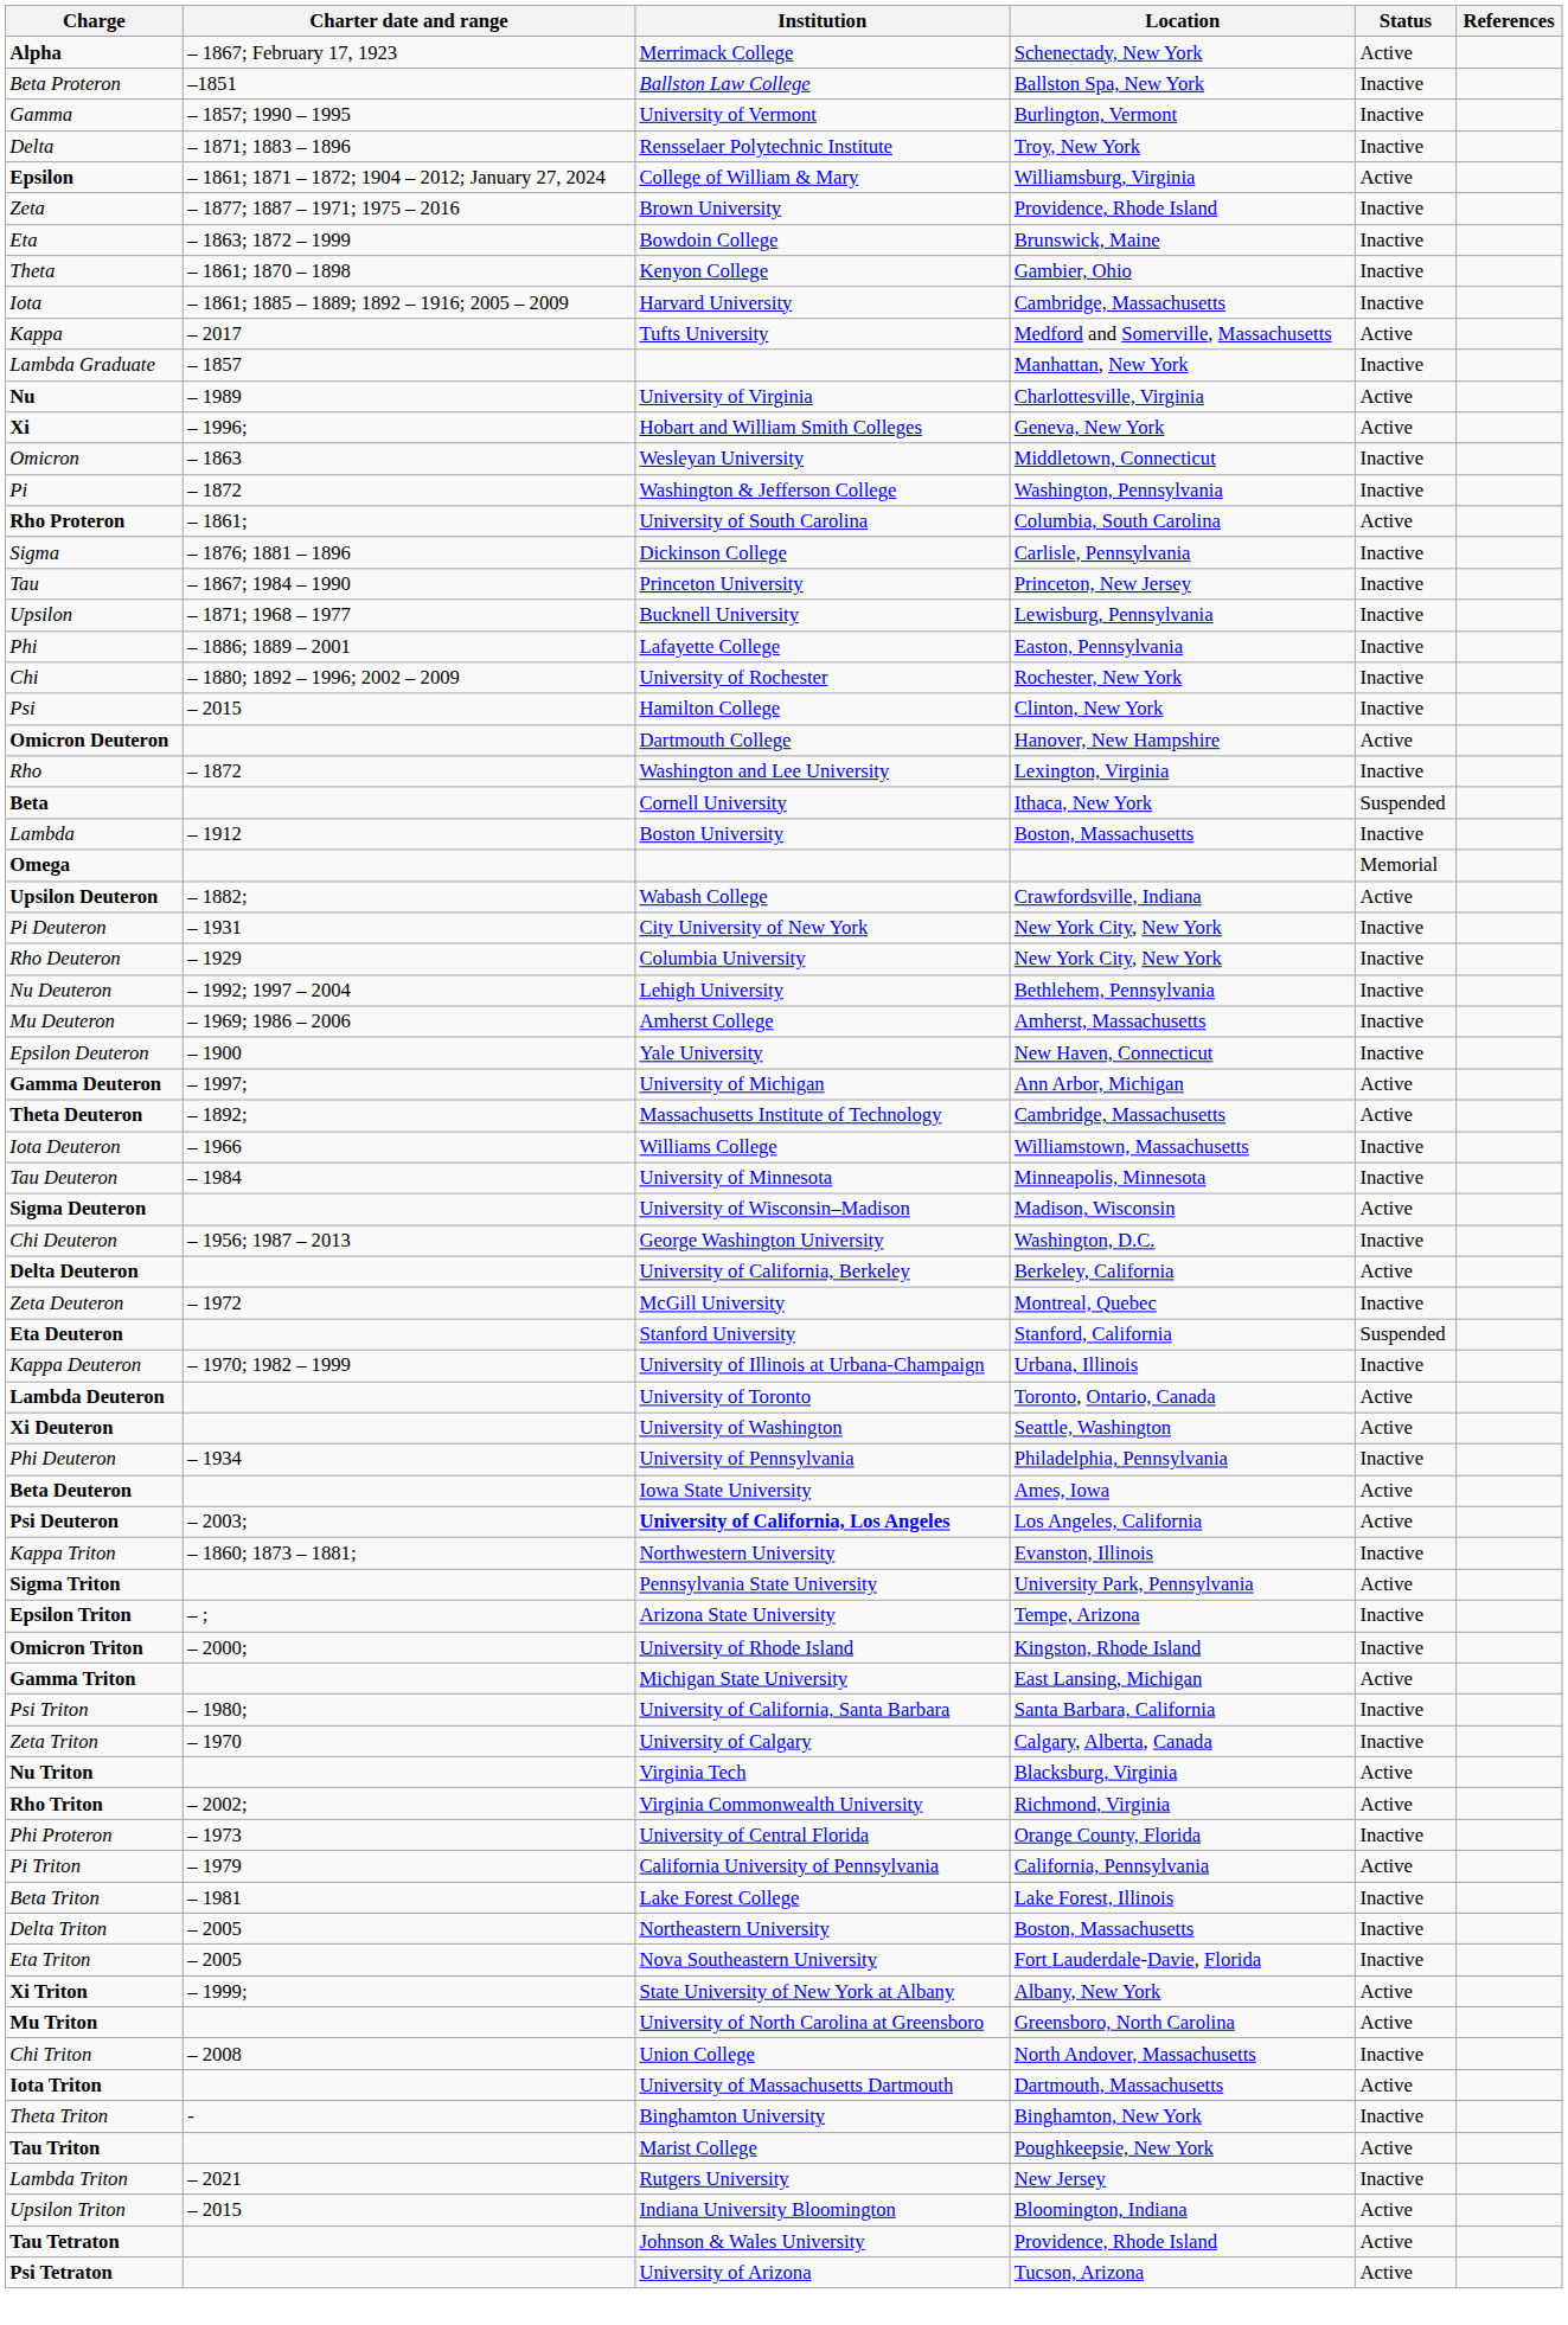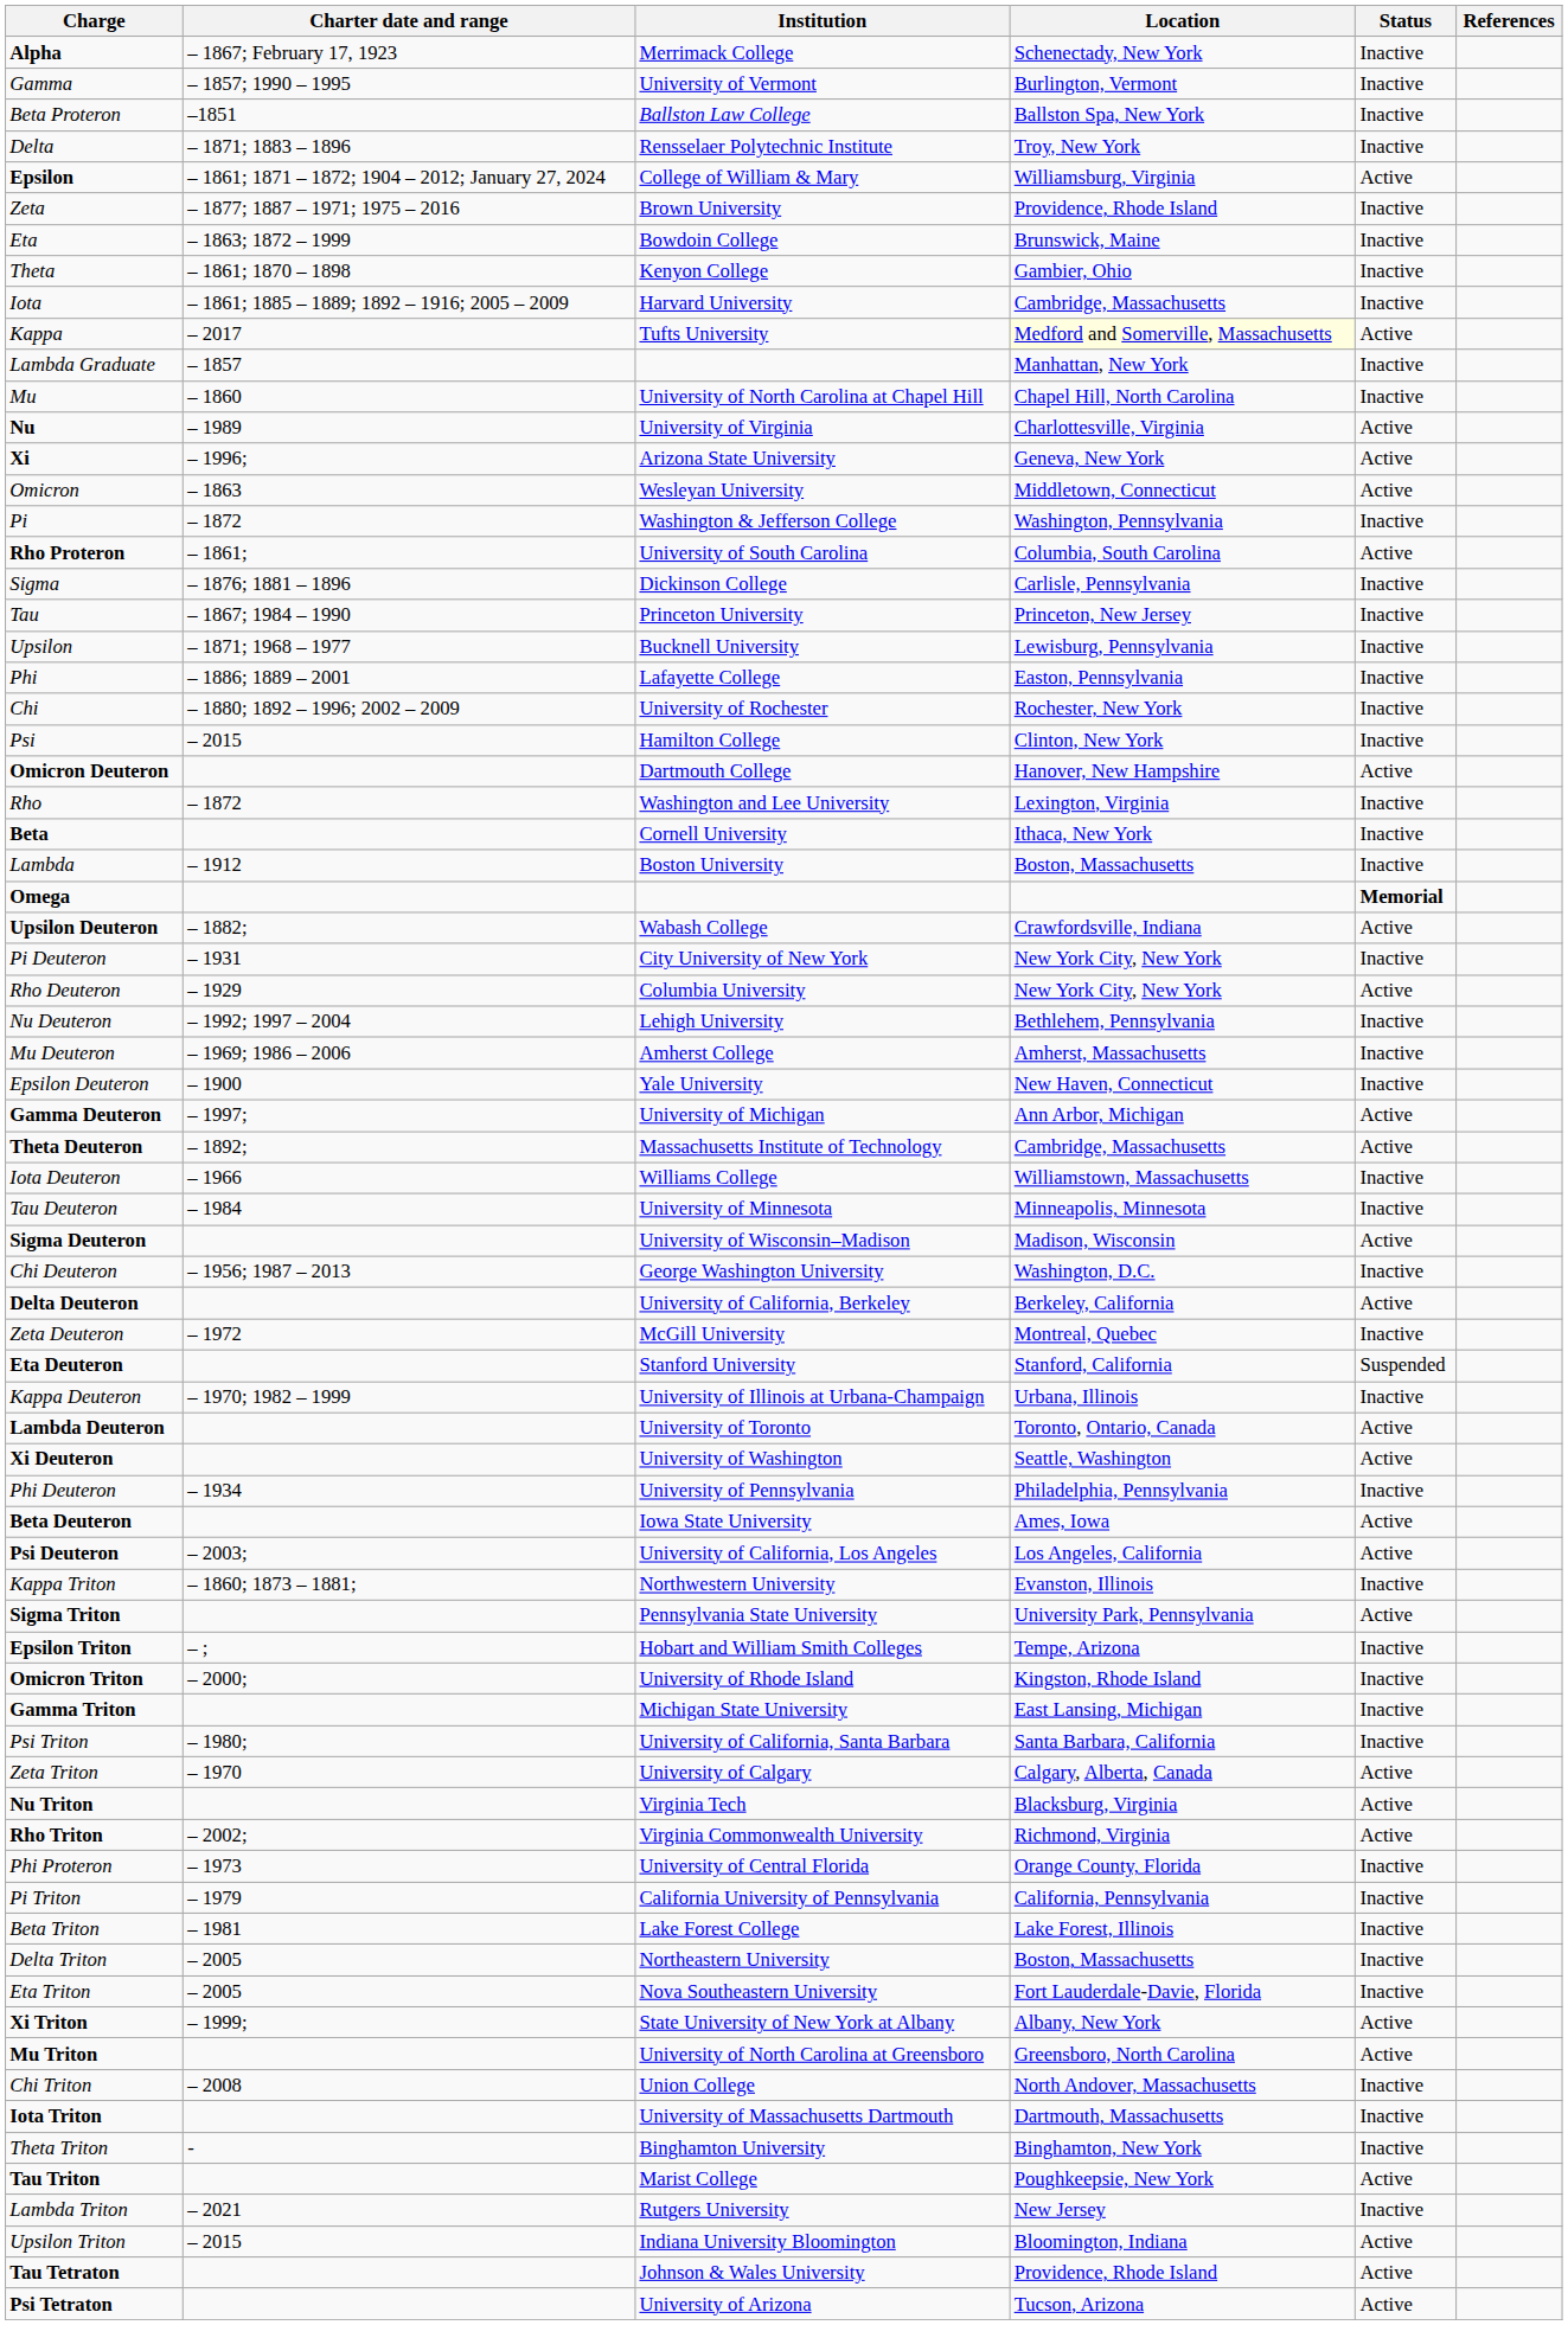Alpha | Status: Active -> Inactive
rows swapped: Beta Proteron <-> Gamma
Kappa | Location: no background -> lightyellow background
+ row: Mu | – 1860 | University of North Carolina at Chapel Hill | Chapel Hill, North Carolina | Inactive
Xi | Institution: Hobart and William Smith Colleges -> Arizona State University
Omicron | Status: Inactive -> Active
Beta | Status: Suspended -> Inactive
Omega | Status: normal -> bold
Rho Deuteron | Status: Inactive -> Active
Psi Deuteron | Institution: bold -> normal
Epsilon Triton | Institution: Arizona State University -> Hobart and William Smith Colleges
Gamma Triton | Status: Active -> Inactive
Zeta Triton | Status: Inactive -> Active
Pi Triton | Status: Active -> Inactive
Iota Triton | Status: Active -> Inactive
